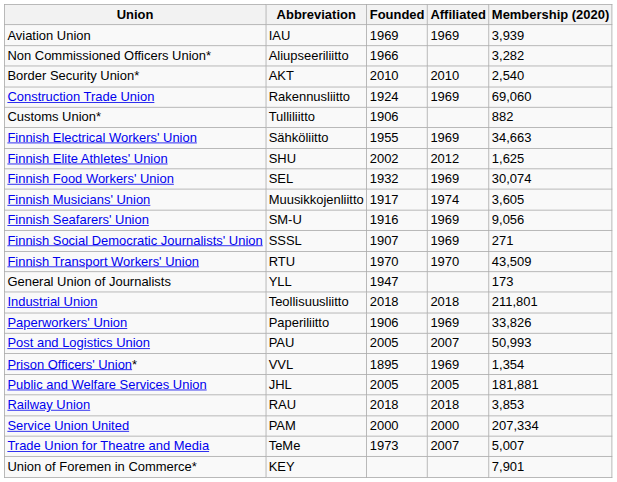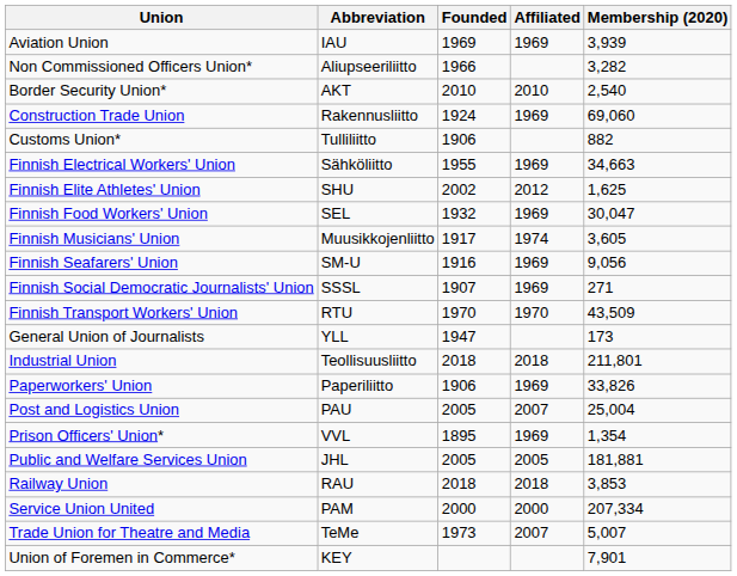Finnish Food Workers' Union | Membership (2020): 30,074 -> 30,047
Post and Logistics Union | Membership (2020): 50,993 -> 25,004
